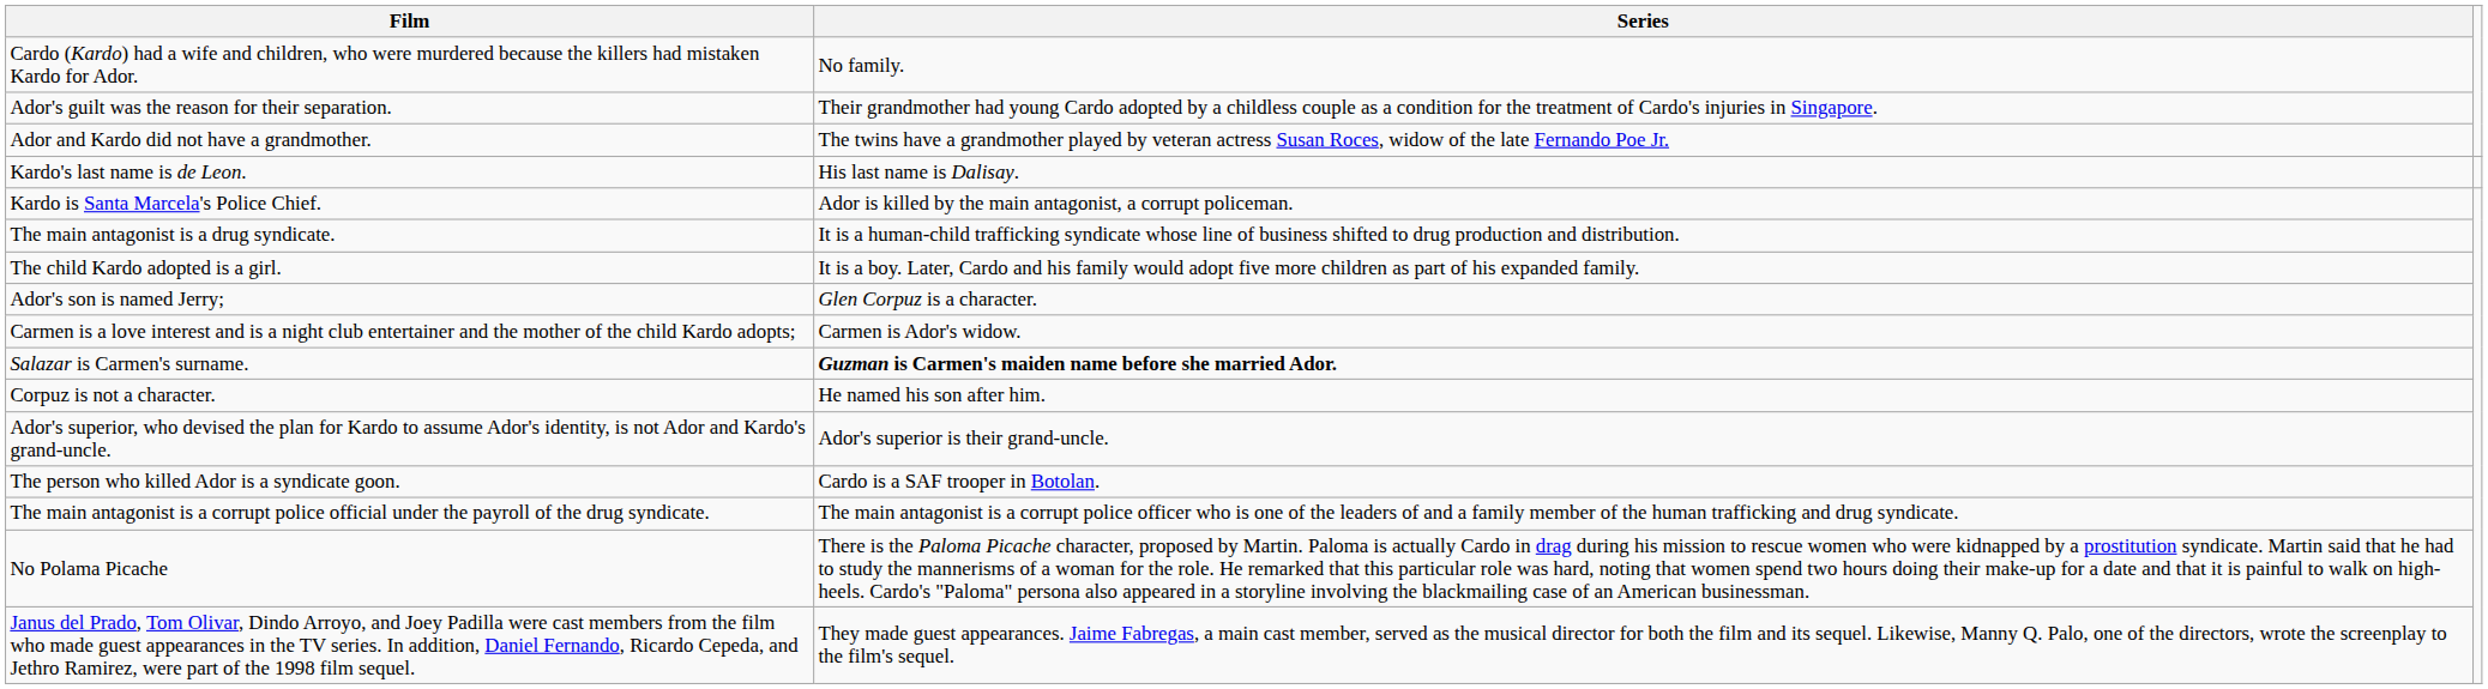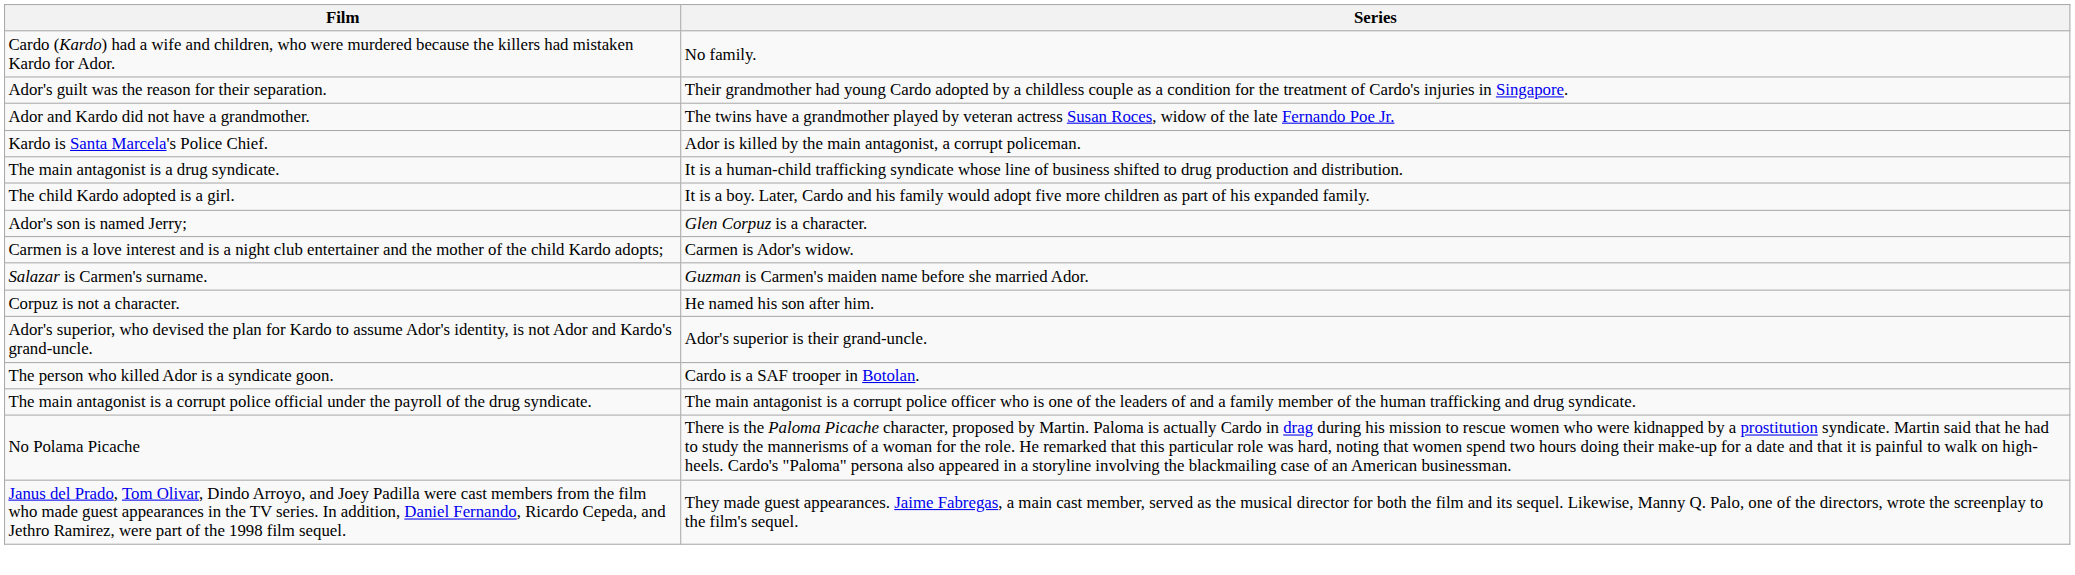- row: Kardo's last name is de Leon. | His last name is Dalisay.
Salazar is Carmen's surname. | Series: bold -> normal
